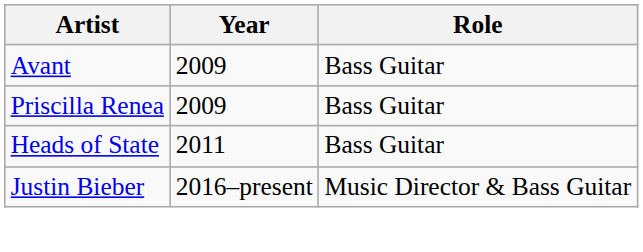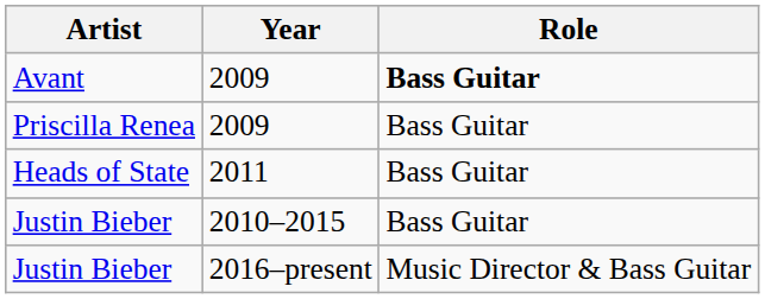Avant | Role: normal -> bold
+ row: Justin Bieber | 2010–2015 | Bass Guitar
